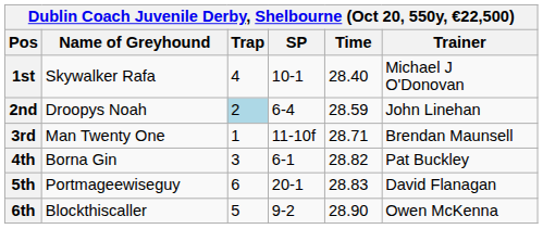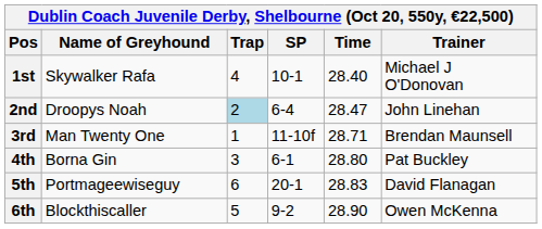2nd | Time: 28.59 -> 28.47
4th | Time: 28.82 -> 28.80
